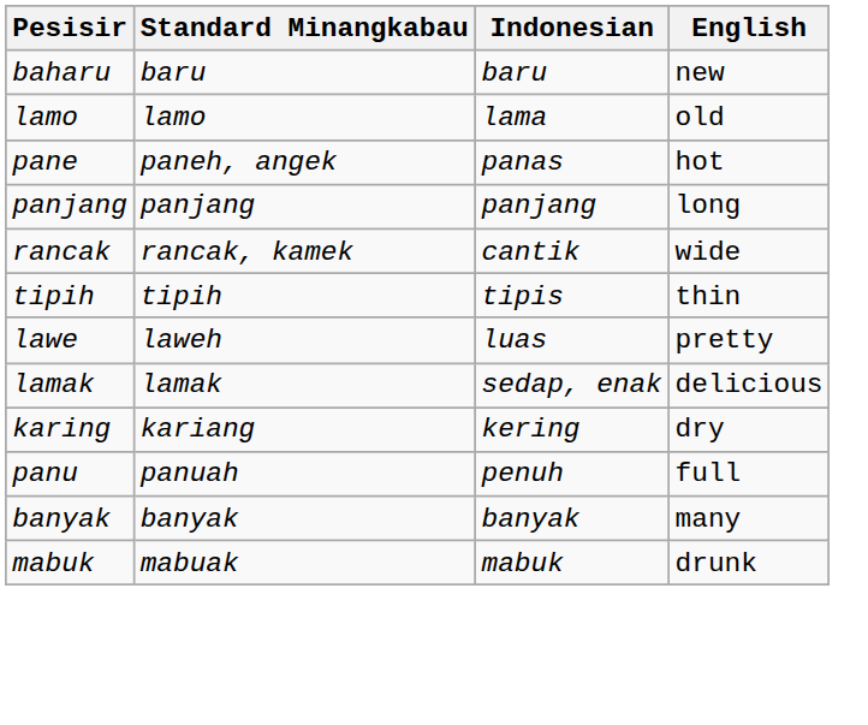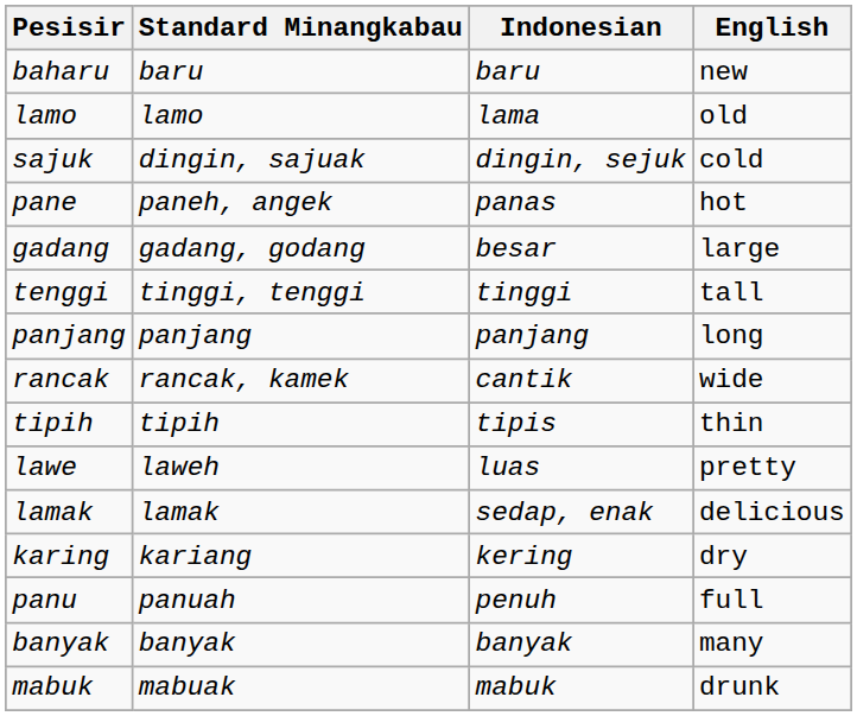+ row: sajuk | dingin, sajuak | dingin, sejuk | cold
+ row: gadang | gadang, godang | besar | large
+ row: tenggi | tinggi, tenggi | tinggi | tall
